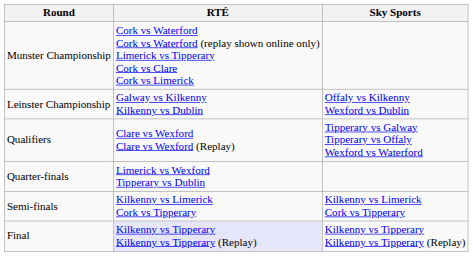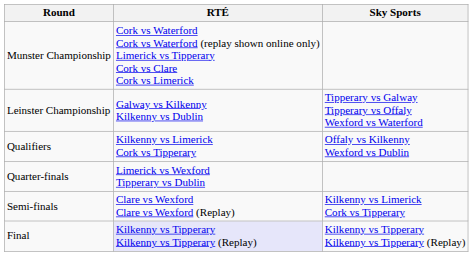Leinster Championship | Sky Sports: Offaly vs Kilkenny Wexford vs Dublin -> Tipperary vs Galway Tipperary vs Offaly Wexford vs Waterford
Qualifiers | RTÉ: Clare vs Wexford Clare vs Wexford (Replay) -> Kilkenny vs Limerick Cork vs Tipperary
Qualifiers | Sky Sports: Tipperary vs Galway Tipperary vs Offaly Wexford vs Waterford -> Offaly vs Kilkenny Wexford vs Dublin
Semi-finals | RTÉ: Kilkenny vs Limerick Cork vs Tipperary -> Clare vs Wexford Clare vs Wexford (Replay)
